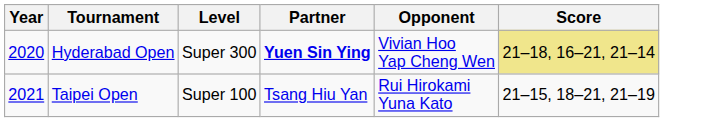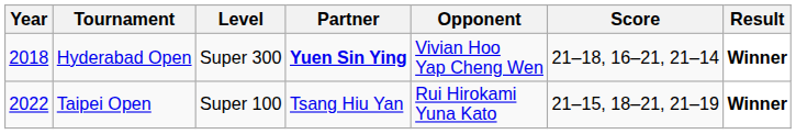+ column: Result | Winner | Winner
Hyderabad Open | Year: 2020 -> 2018
Hyderabad Open | Score: khaki background -> no background
Taipei Open | Year: 2021 -> 2022
